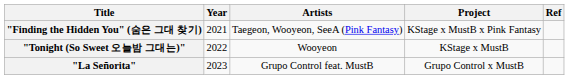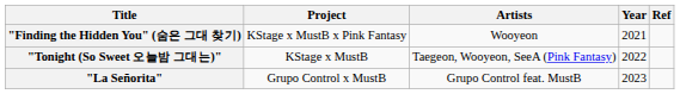columns swapped: Year <-> Project
"Finding the Hidden You" (숨은 그대 찾기) | Artists: Taegeon, Wooyeon, SeeA (Pink Fantasy) -> Wooyeon
"Tonight (So Sweet 오늘밤 그대는)" | Artists: Wooyeon -> Taegeon, Wooyeon, SeeA (Pink Fantasy)
